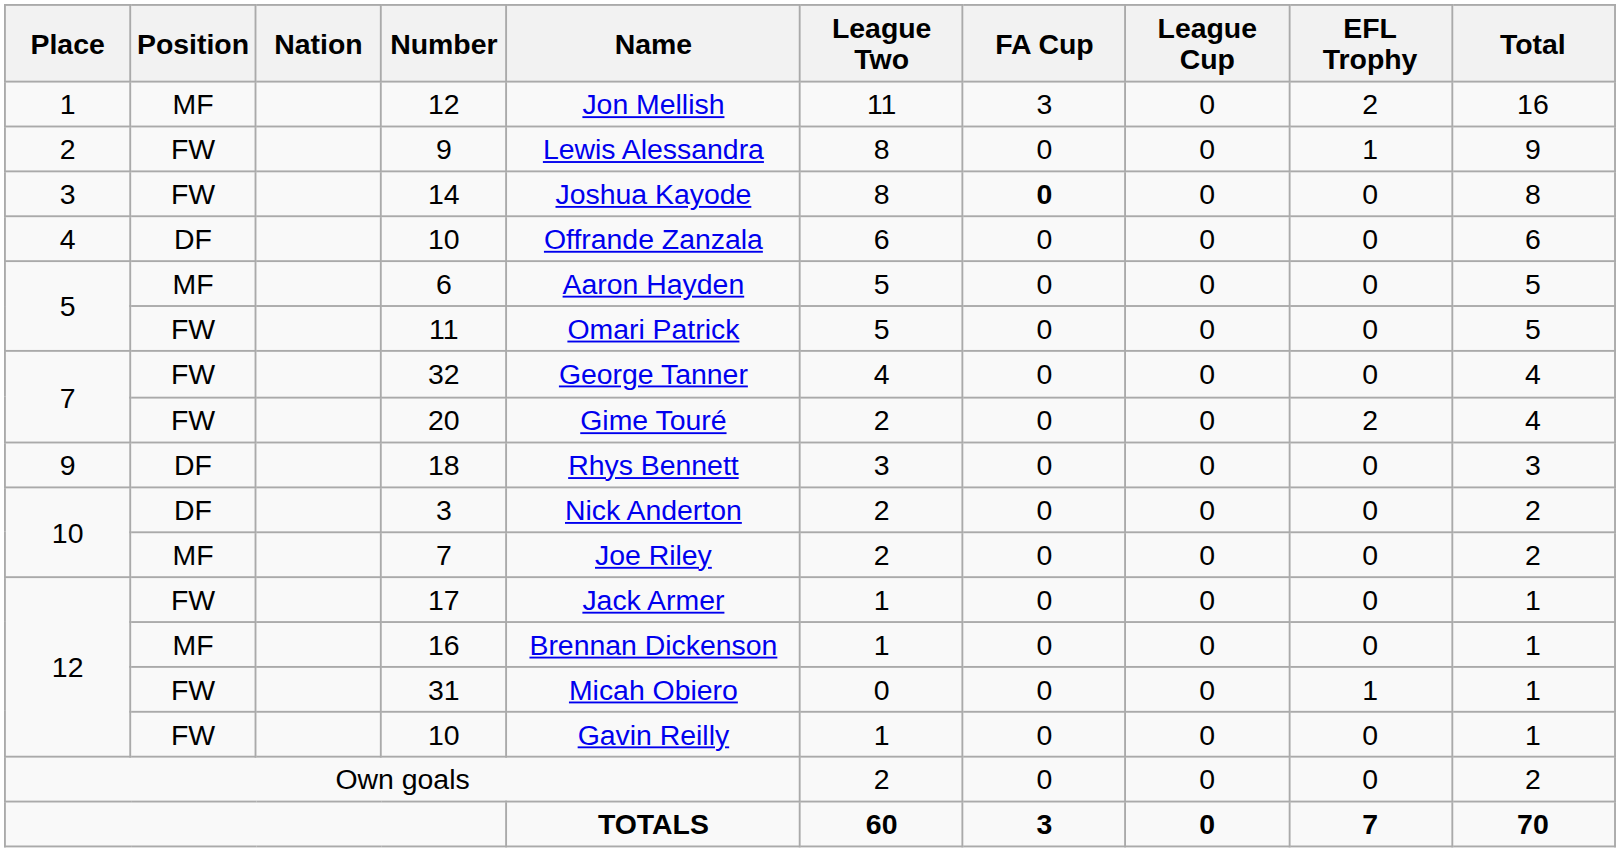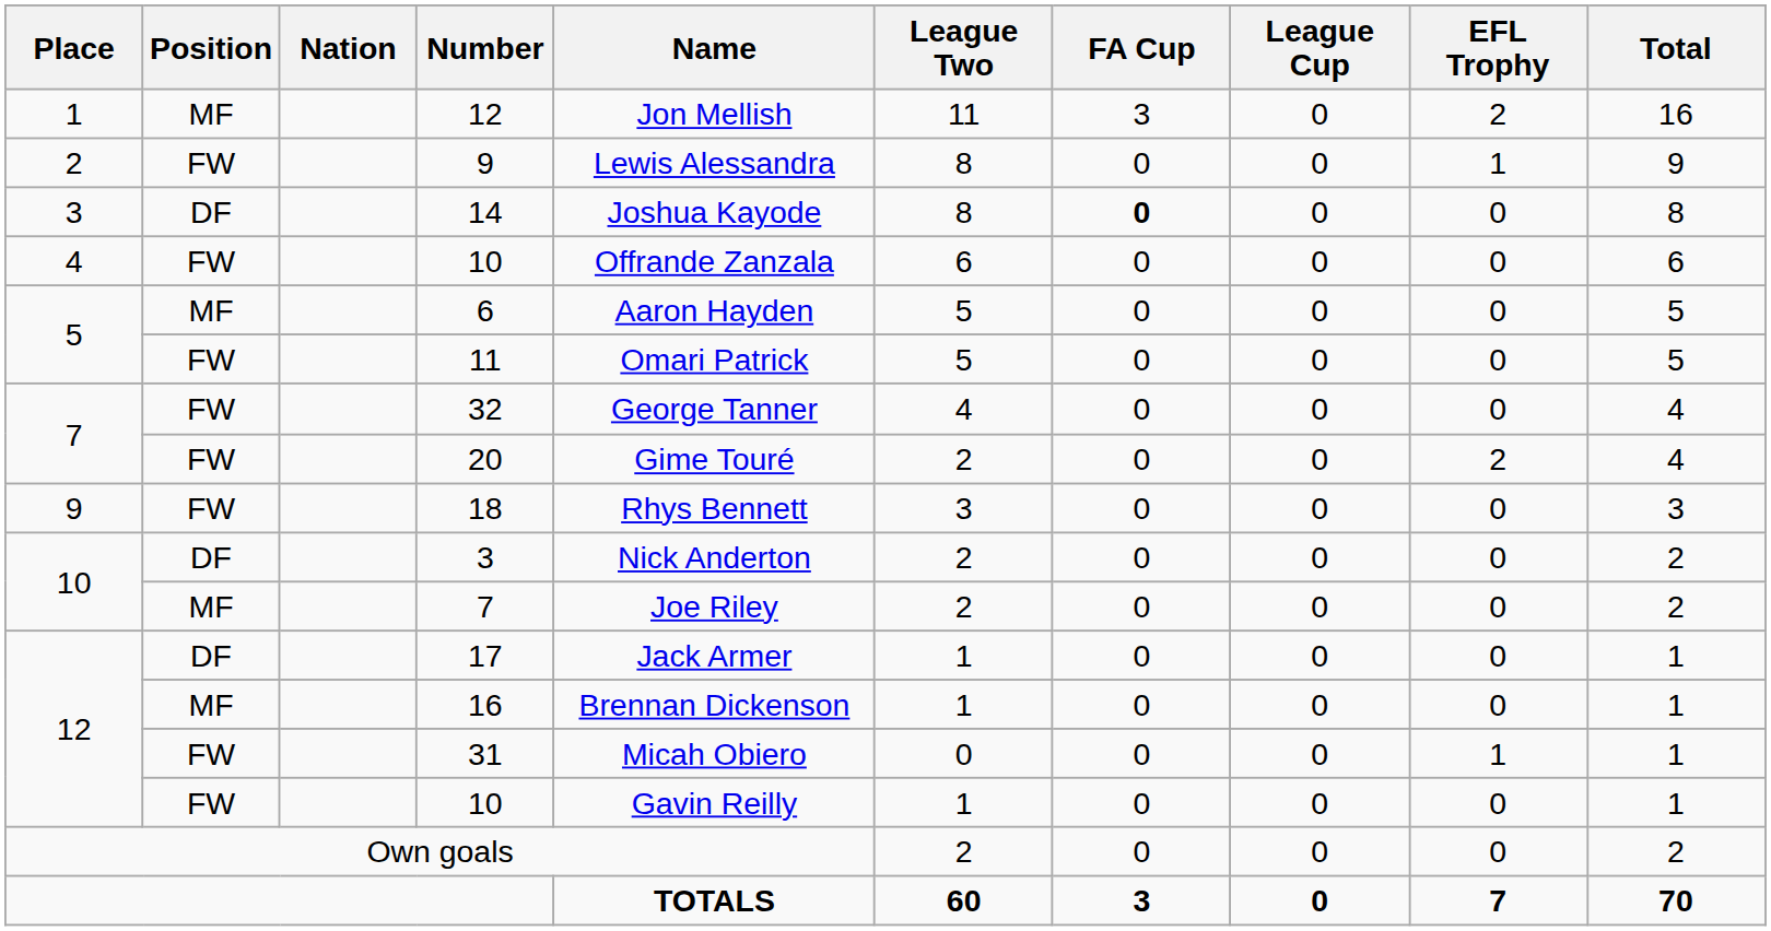14 | Position: FW -> DF
4 / 10 | Position: DF -> FW
18 | Position: DF -> FW
17 | Position: FW -> DF
